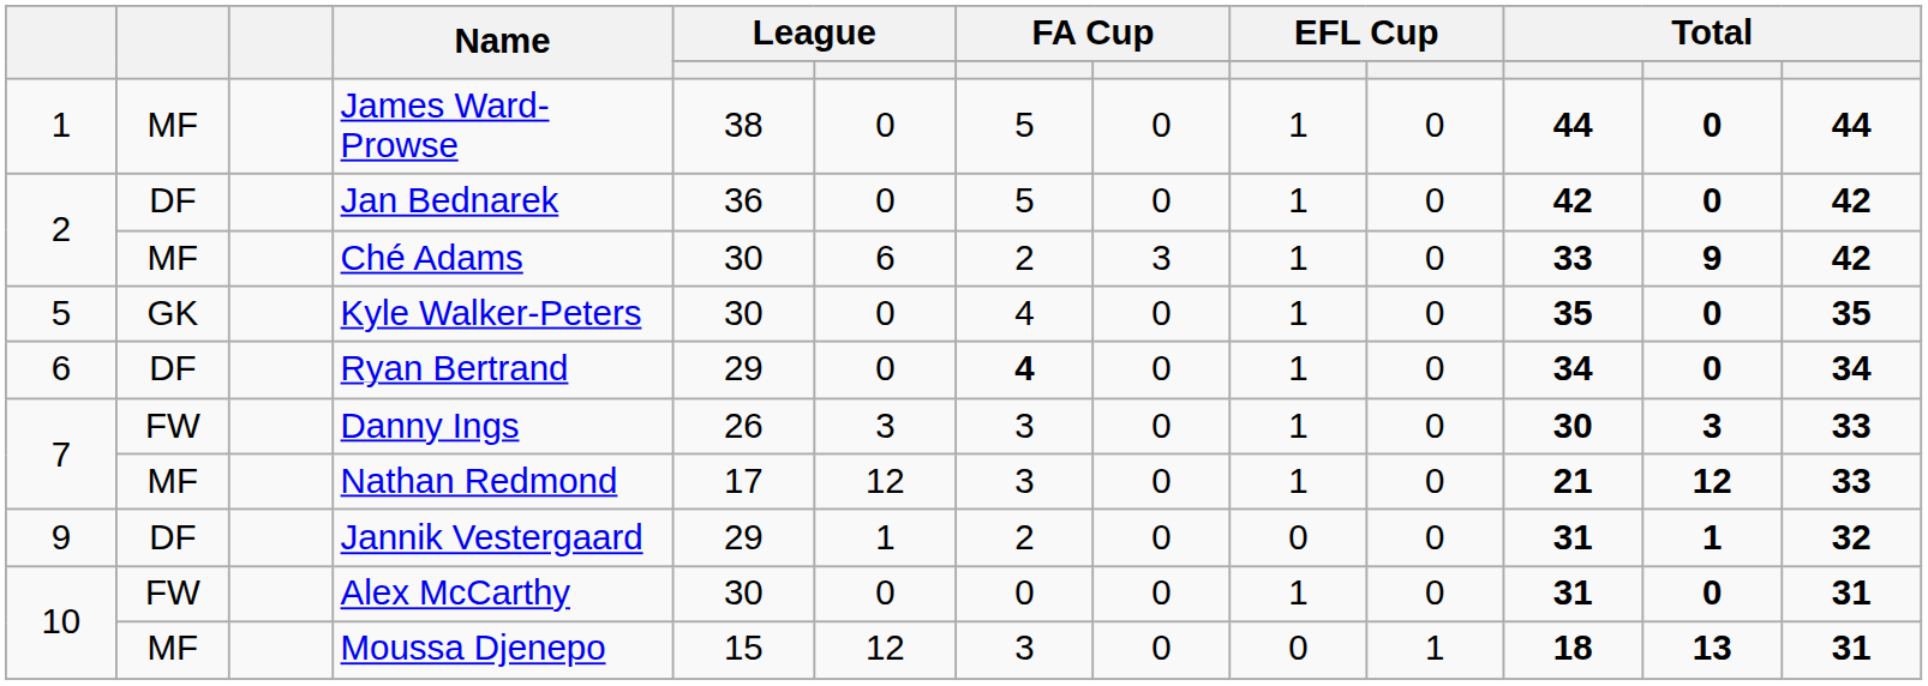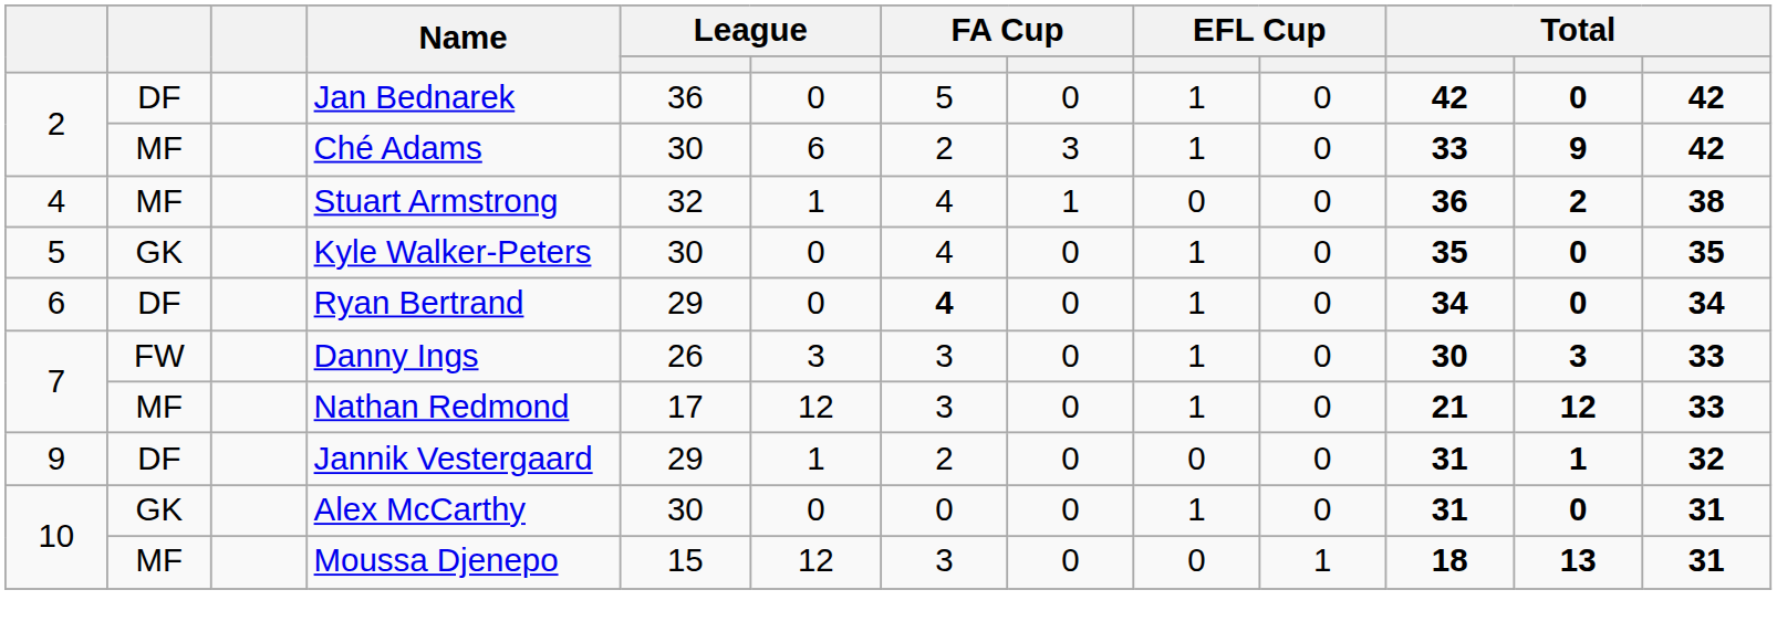- row: 1 | MF | James Ward-Prowse | 38 | 0 | 5 | 0 | 1 | 0 | 44 | 0 | 44
+ row: 4 | MF | Stuart Armstrong | 32 | 1 | 4 | 1 | 0 | 0 | 36 | 2 | 38
Alex McCarthy | column 2: FW -> GK
